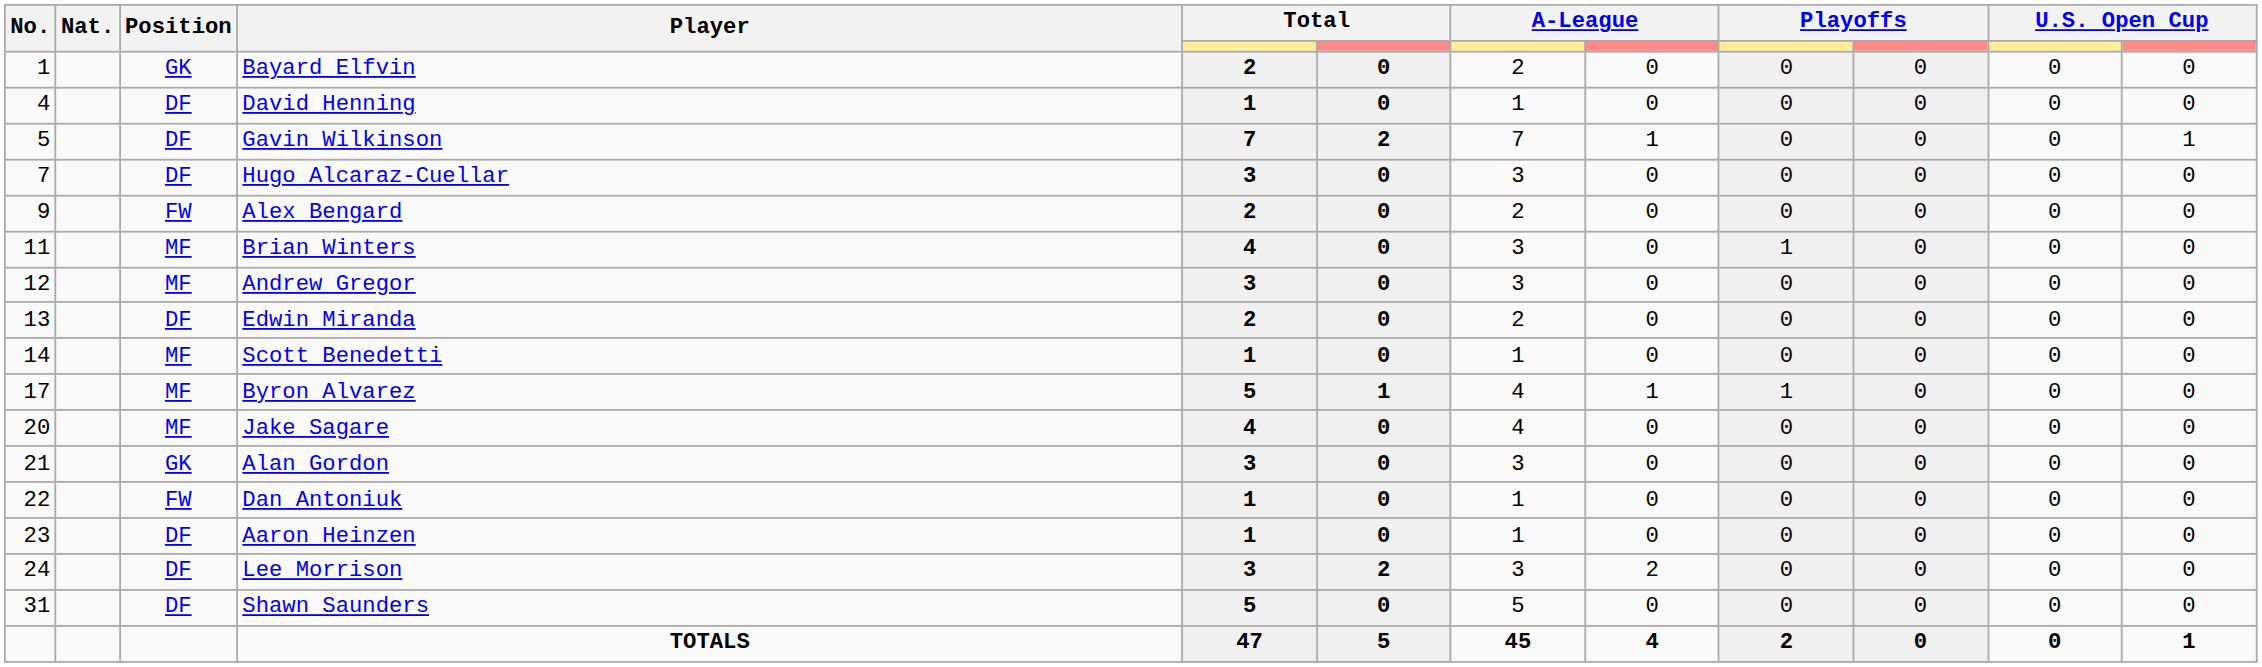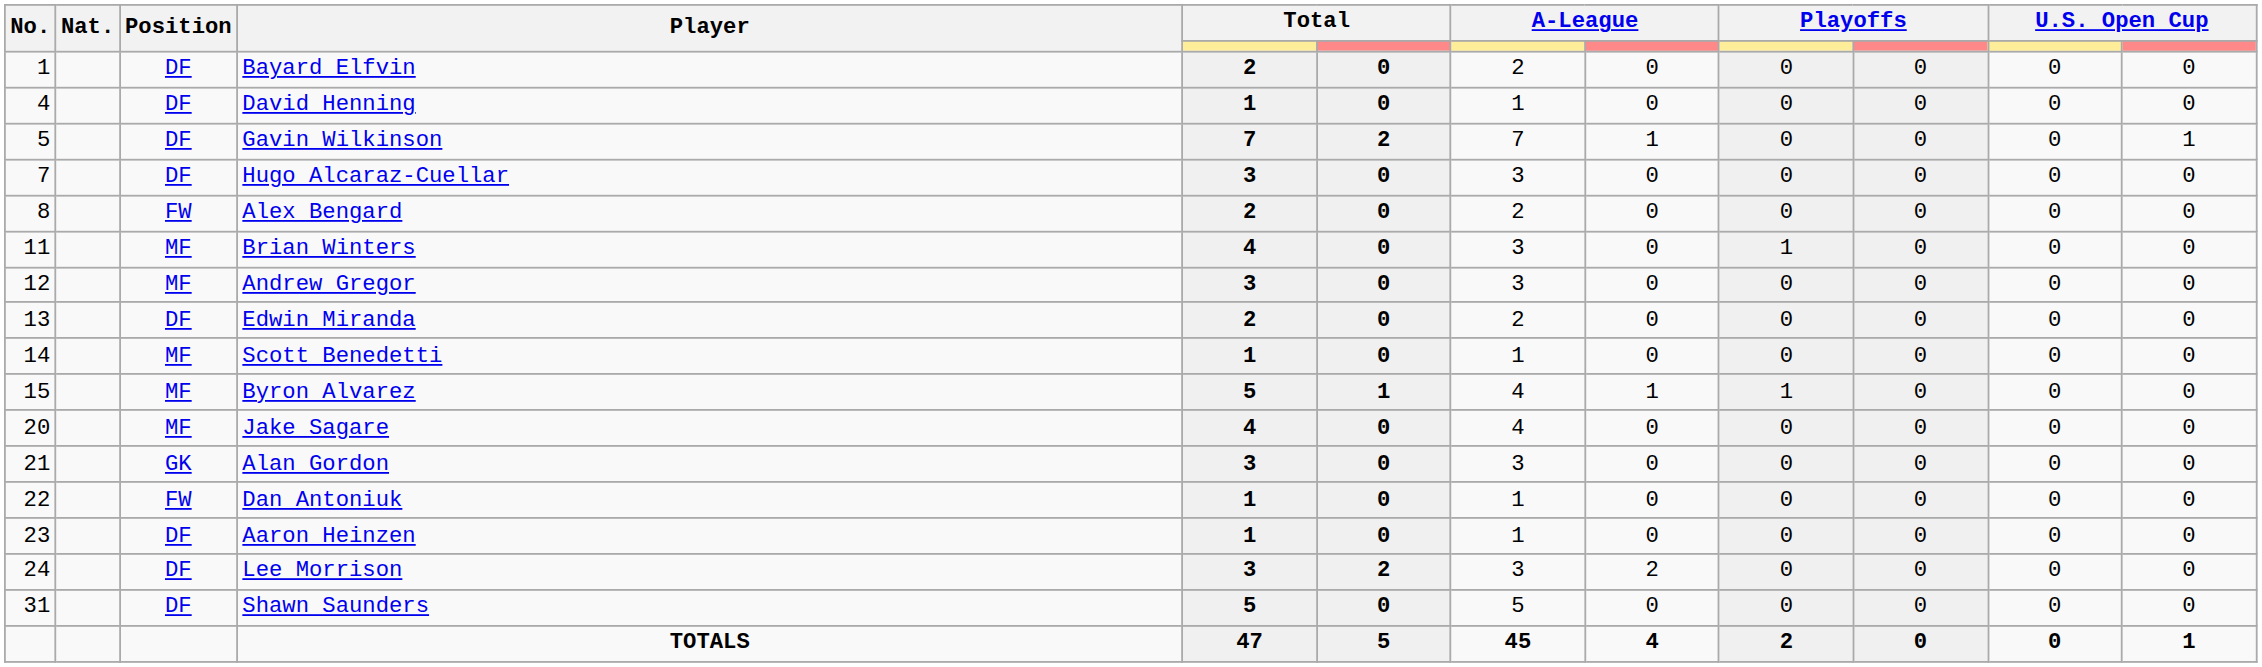Bayard Elfvin | Position: GK -> DF
Alex Bengard | No.: 9 -> 8
Byron Alvarez | No.: 17 -> 15
